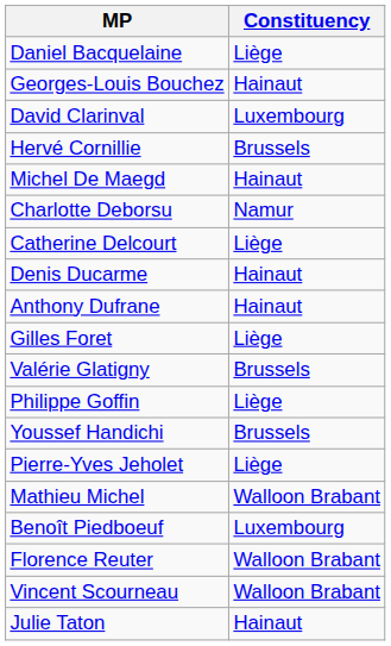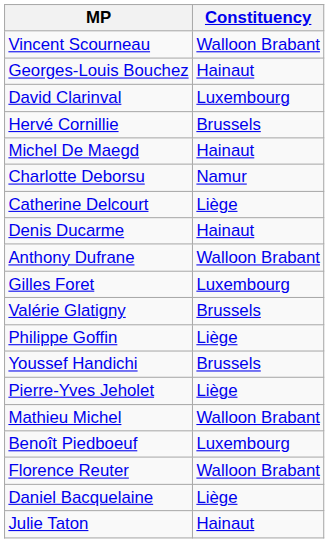rows swapped: Daniel Bacquelaine <-> Vincent Scourneau
Anthony Dufrane | Constituency: Hainaut -> Walloon Brabant
Gilles Foret | Constituency: Liège -> Luxembourg
